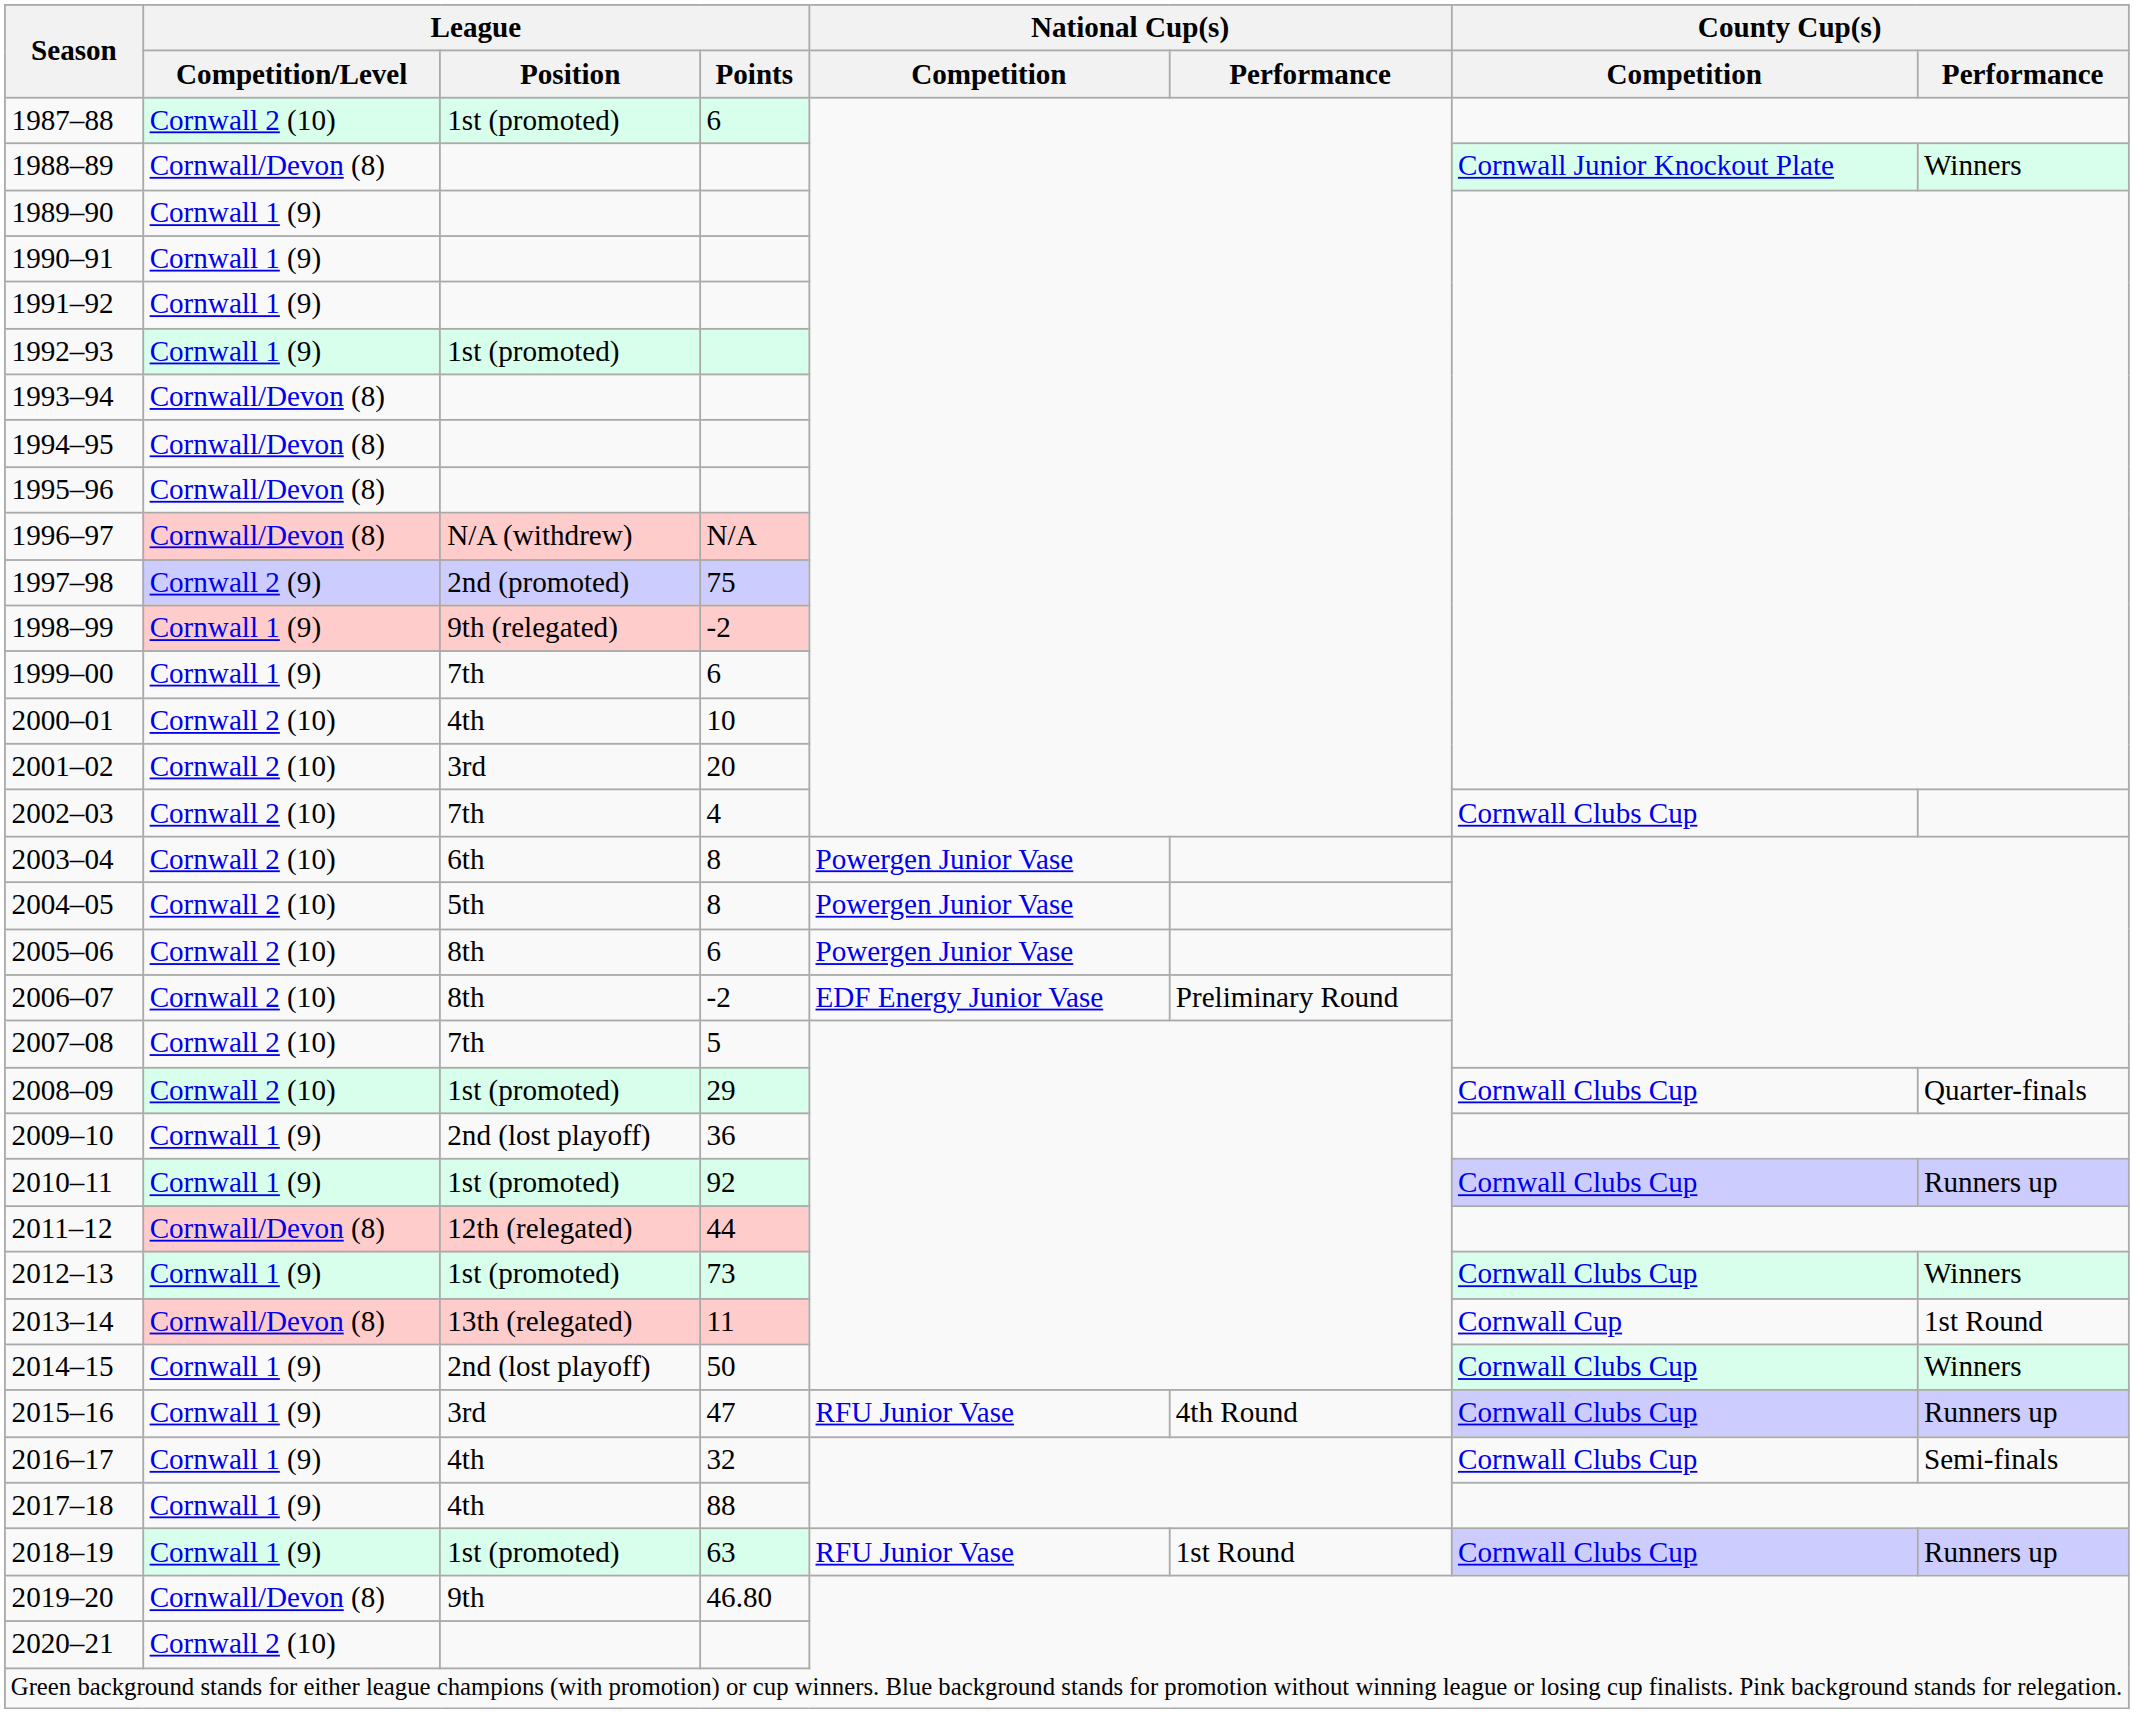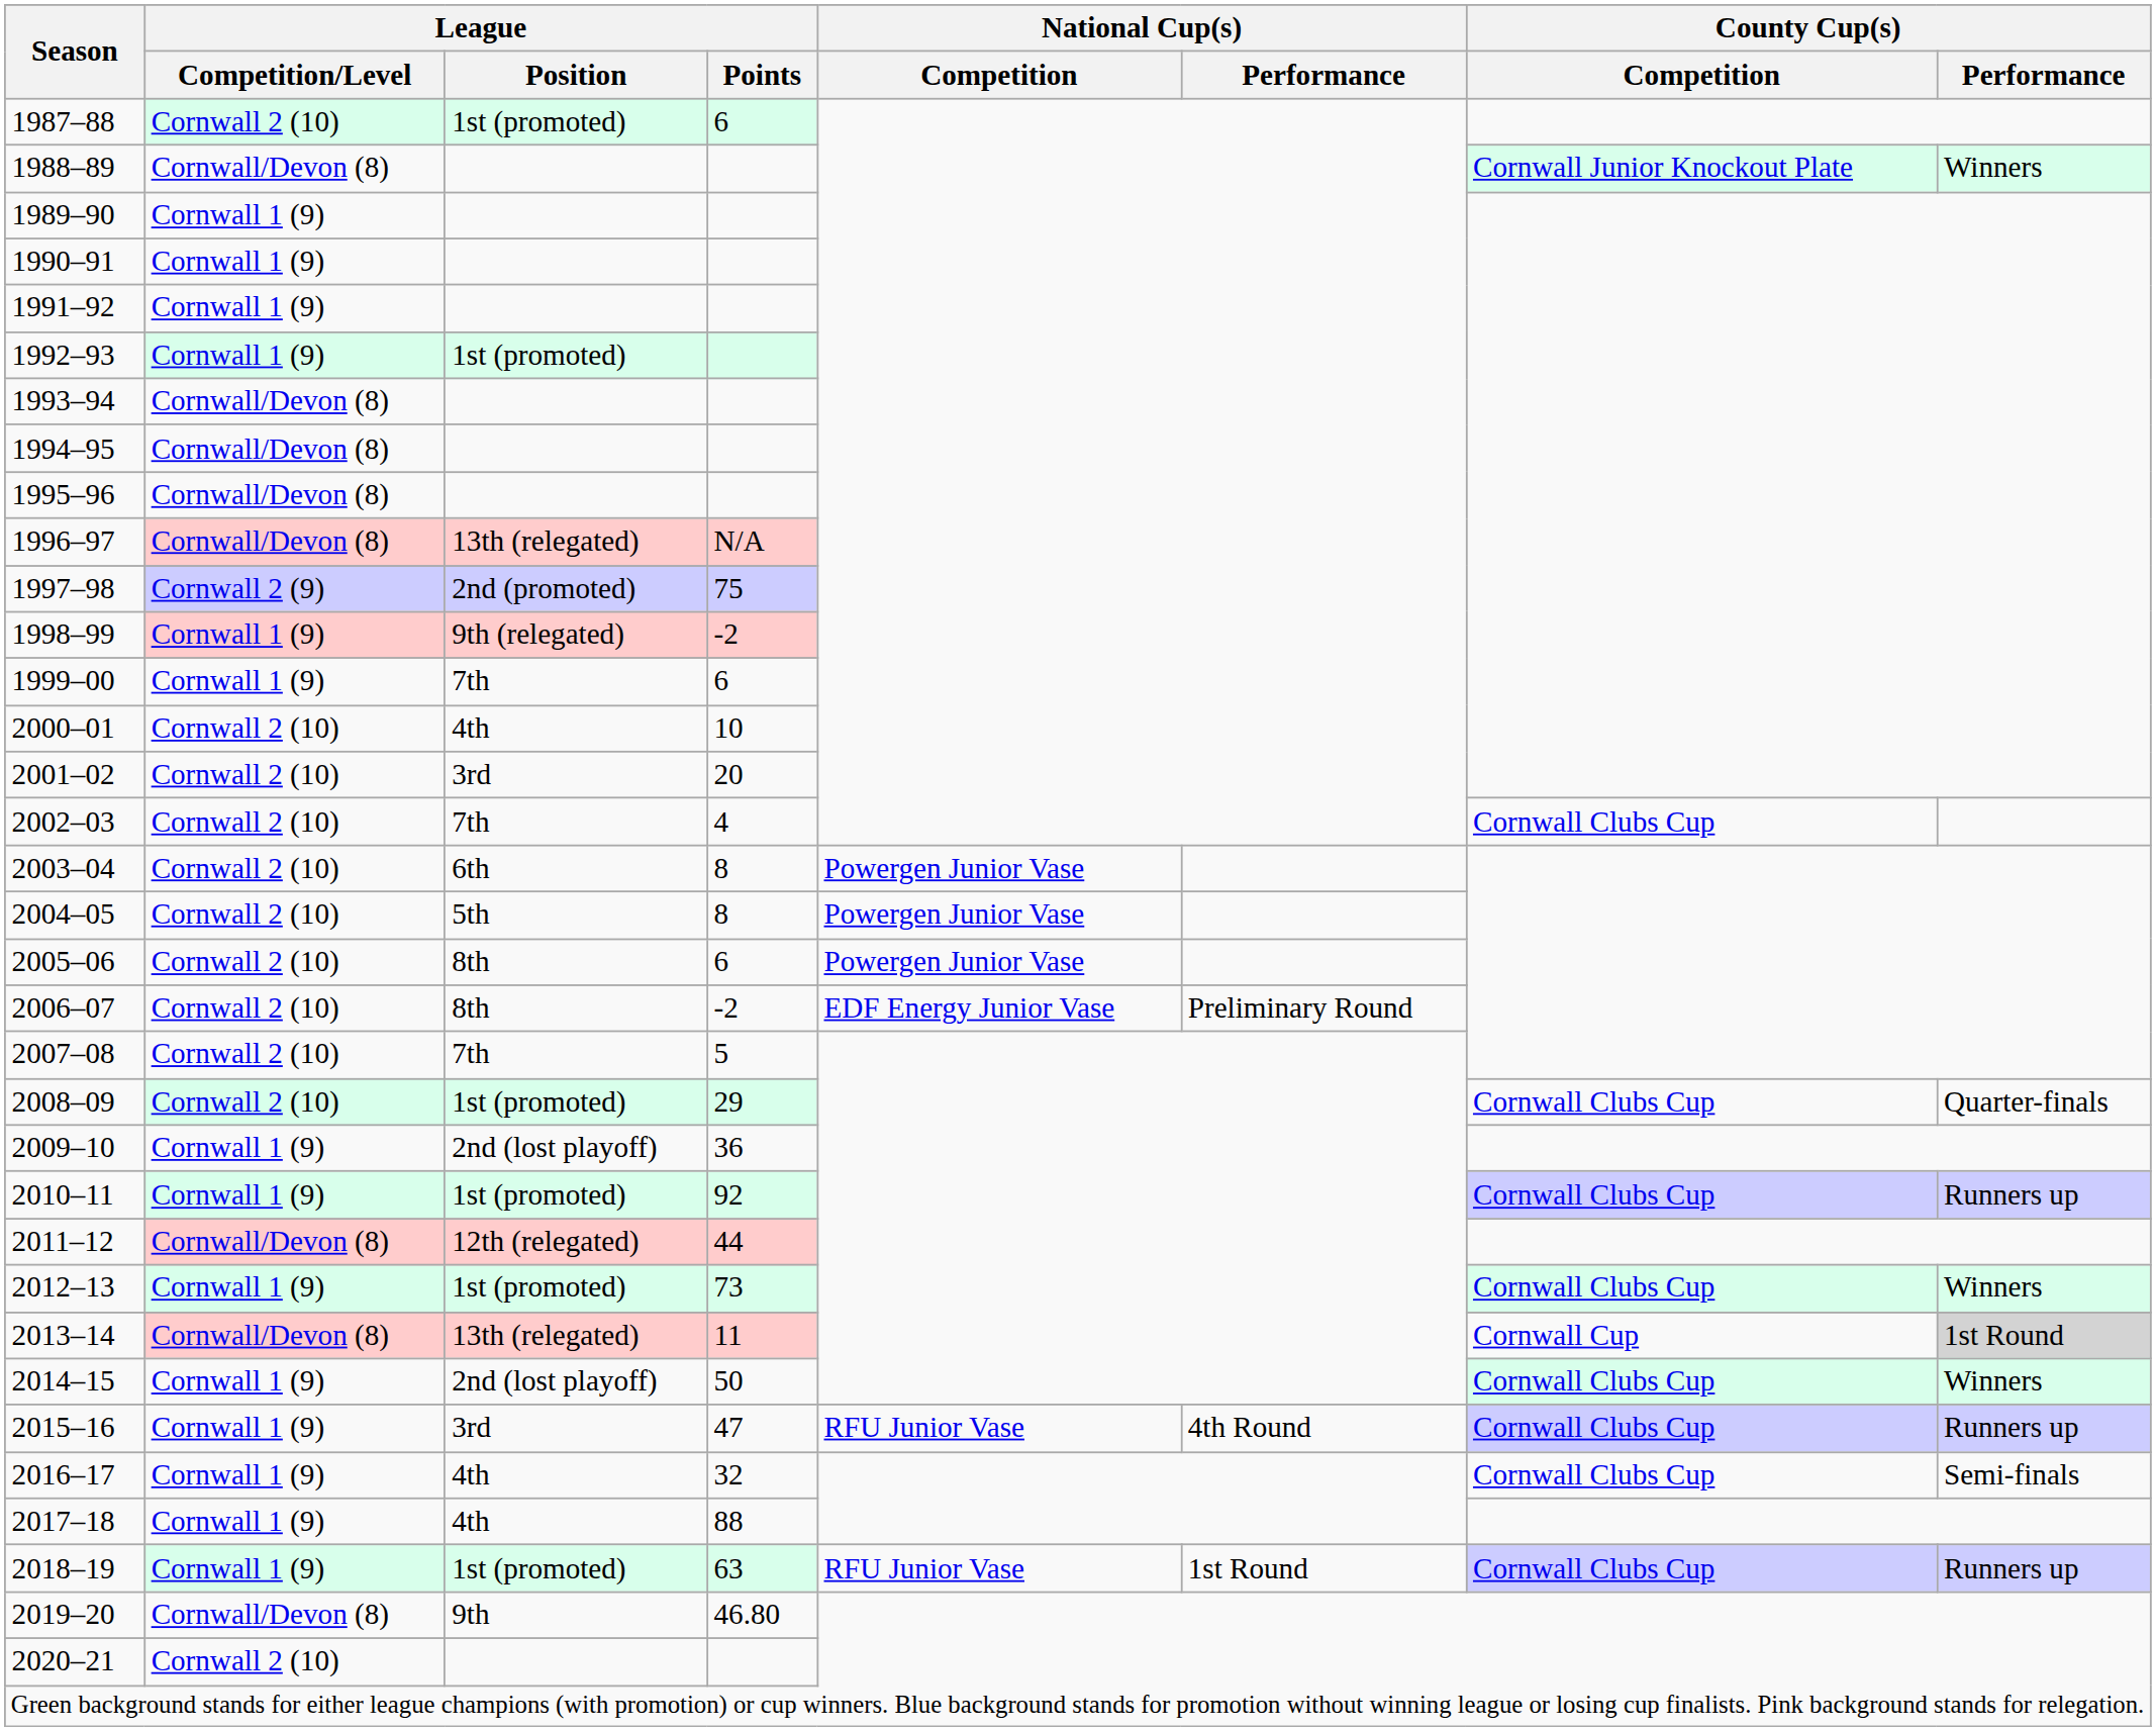1996–97 | League / Position: N/A (withdrew) -> 13th (relegated)
2013–14 | County Cup(s) / Performance: no background -> lightgrey background
